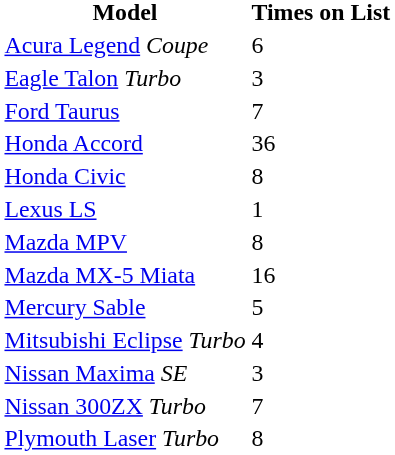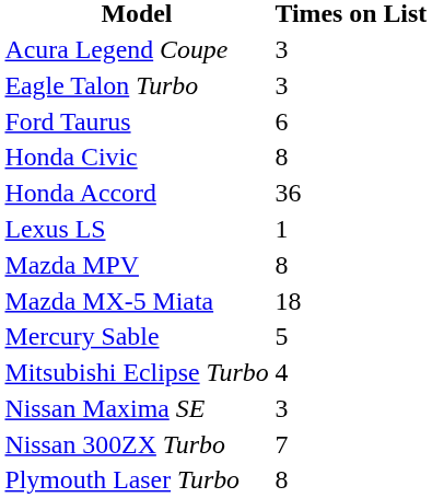Acura Legend Coupe | Times on List: 6 -> 3
Ford Taurus | Times on List: 7 -> 6
rows swapped: Honda Civic <-> Honda Accord
Mazda MX-5 Miata | Times on List: 16 -> 18
